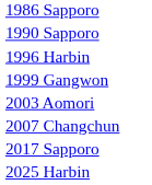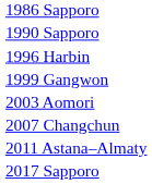+ row: 2011 Astana–Almaty
- row: 2025 Harbin
